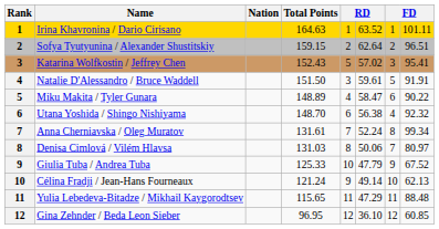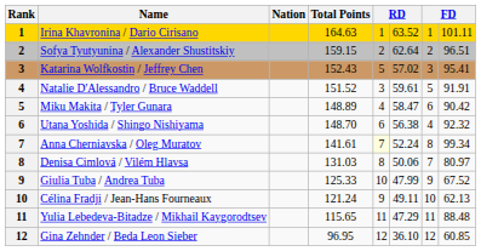Natalie D'Alessandro / Bruce Waddell | Total Points: 151.50 -> 151.52
Miku Makita / Tyler Gunara | column 8: 90.22 -> 90.42
Anna Cherniavska / Oleg Muratov | Total Points: 131.61 -> 141.61
Anna Cherniavska / Oleg Muratov | column 5: no background -> lightyellow background
Giulia Tuba / Andrea Tuba | column 6: 47.79 -> 47.99
Célina Fradji / Jean-Hans Fourneaux | column 6: 49.14 -> 49.11
